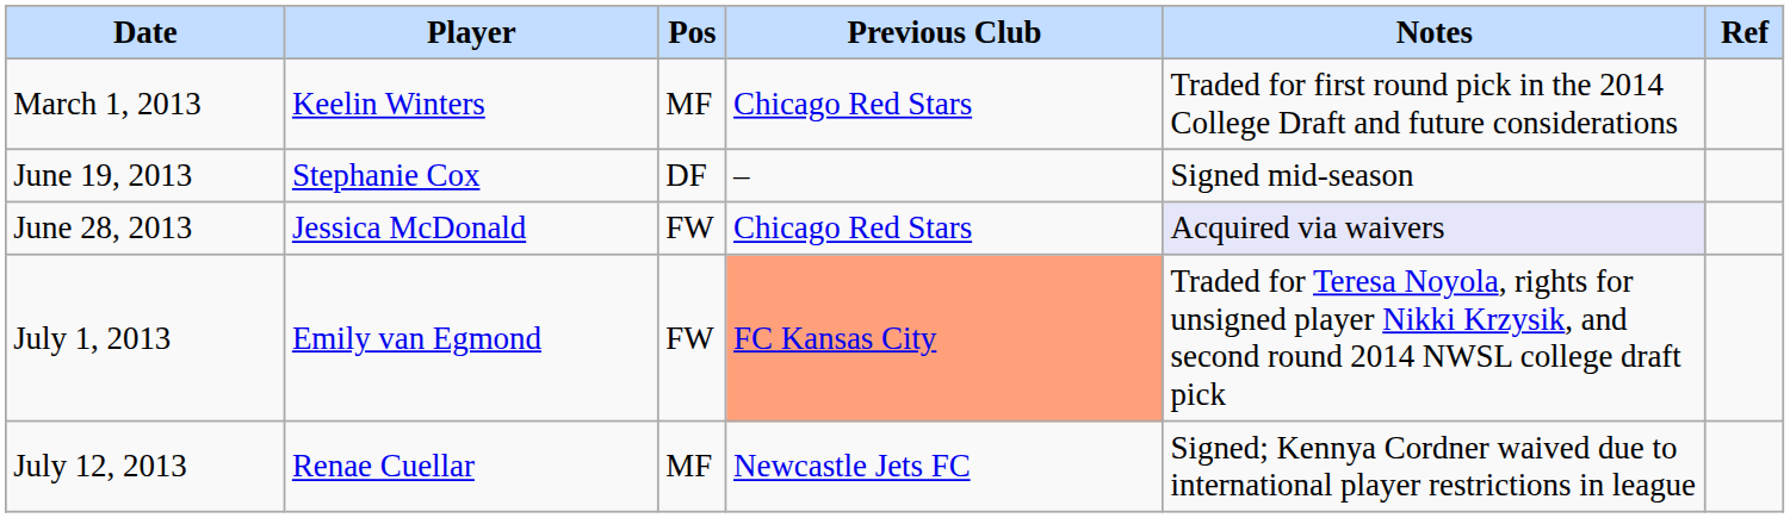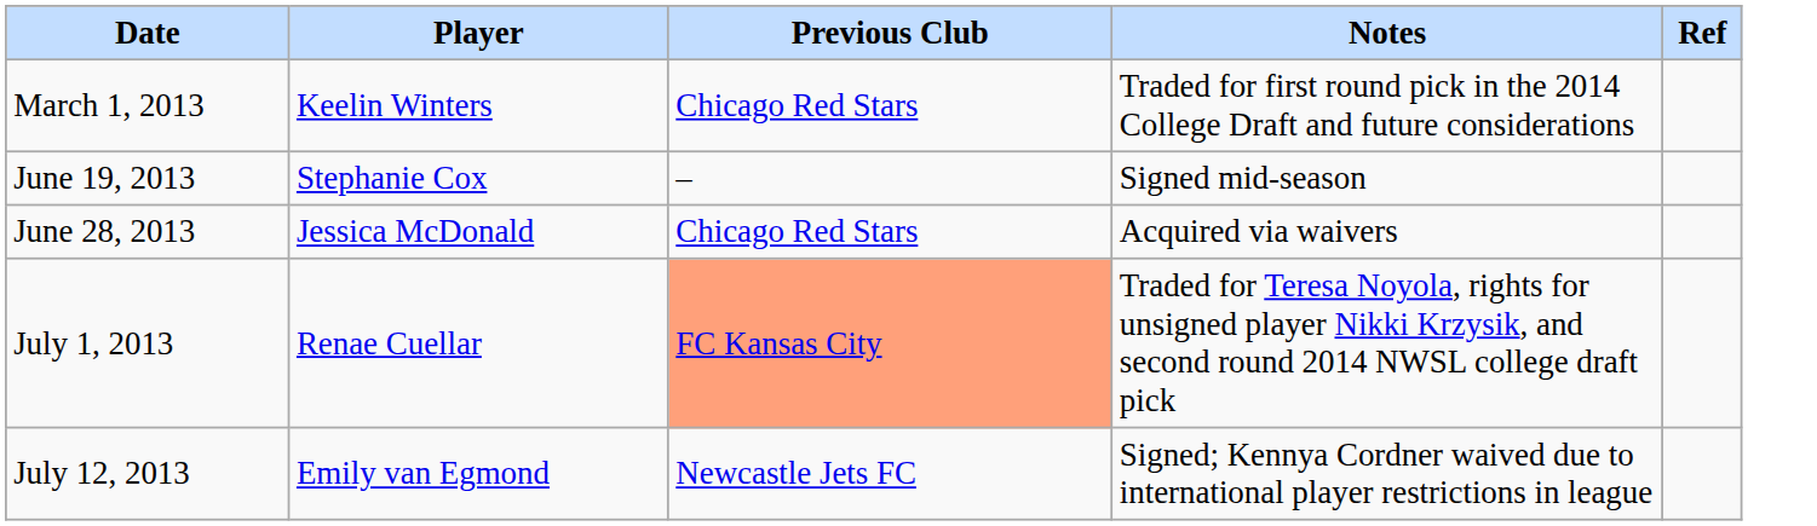- column: Pos | MF | DF | FW | FW | MF
June 28, 2013 | Notes: lavender background -> no background
July 1, 2013 | Player: Emily van Egmond -> Renae Cuellar
July 12, 2013 | Player: Renae Cuellar -> Emily van Egmond
